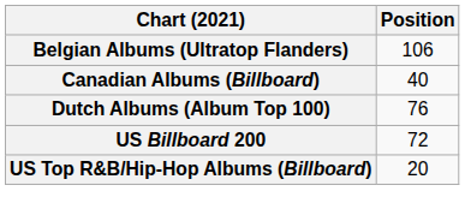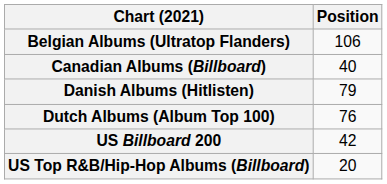+ row: Danish Albums (Hitlisten) | 79
US Billboard 200 | Position: 72 -> 42
